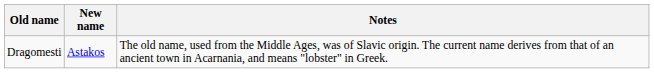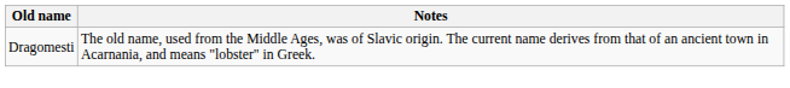- column: New name | Astakos
